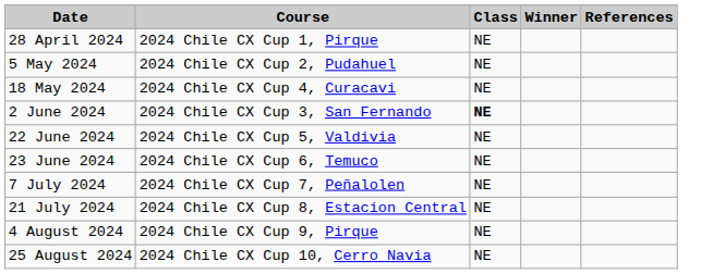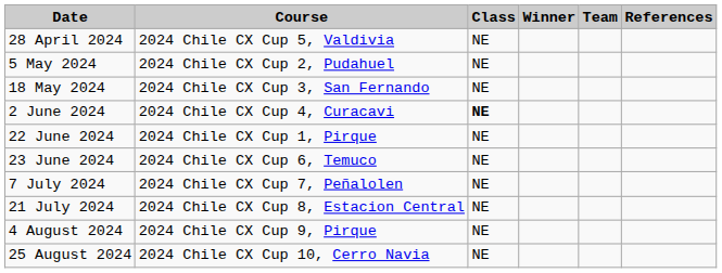+ column: Team
28 April 2024 | Course: 2024 Chile CX Cup 1, Pirque -> 2024 Chile CX Cup 5, Valdivia
18 May 2024 | Course: 2024 Chile CX Cup 4, Curacavi -> 2024 Chile CX Cup 3, San Fernando
2 June 2024 | Course: 2024 Chile CX Cup 3, San Fernando -> 2024 Chile CX Cup 4, Curacavi
22 June 2024 | Course: 2024 Chile CX Cup 5, Valdivia -> 2024 Chile CX Cup 1, Pirque
